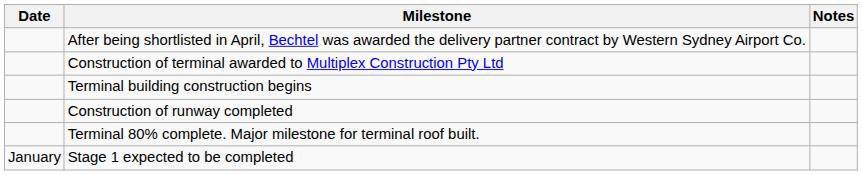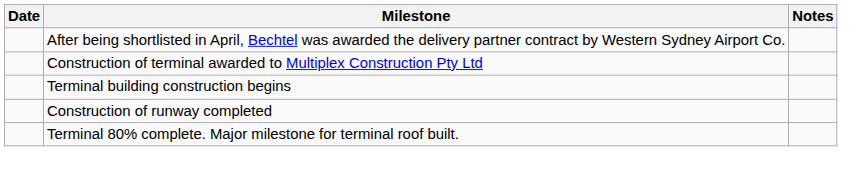- row: January | Stage 1 expected to be completed
